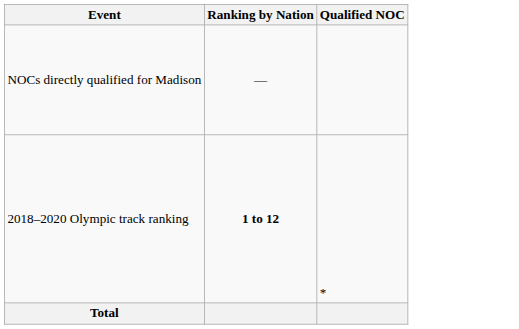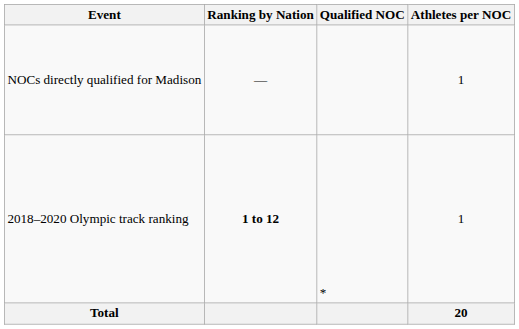+ column: Athletes per NOC | 1 | 1 | 20
